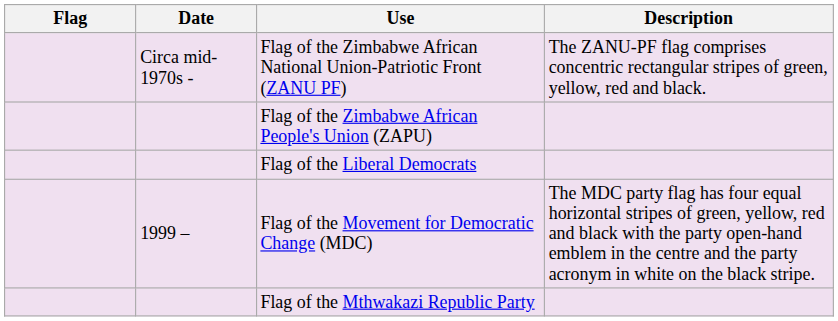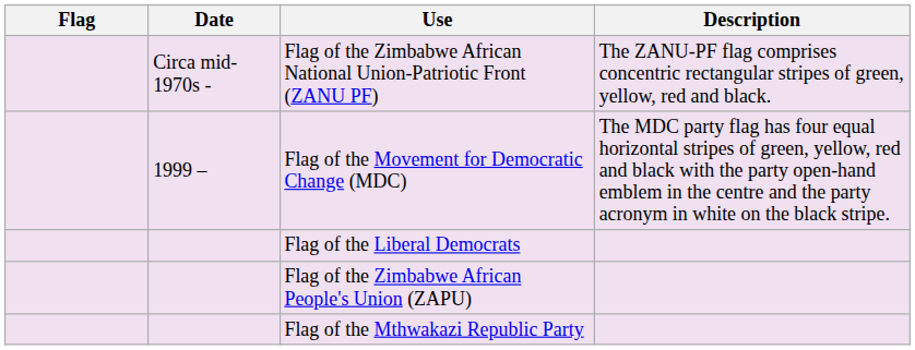rows swapped: Flag of the Movement for Democratic Change (MDC) <-> Flag of the Zimbabwe African People's Union (ZAPU)
